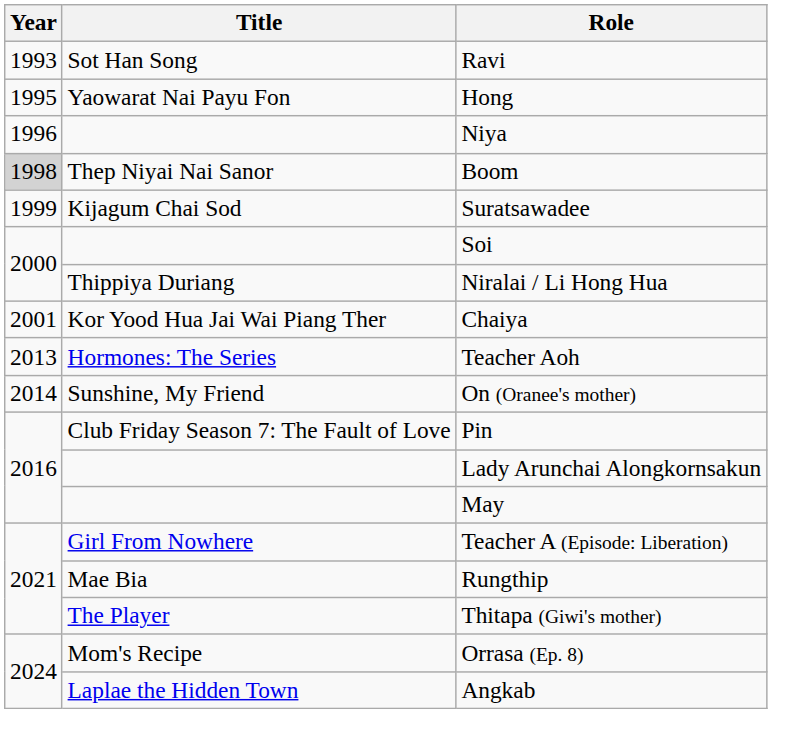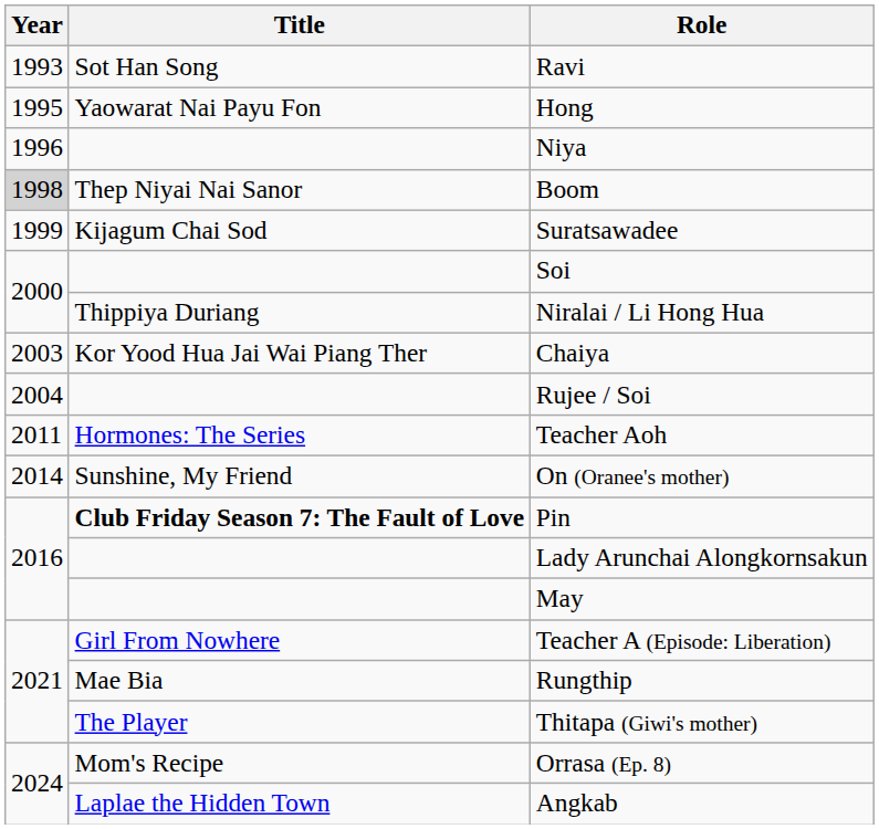Chaiya | Year: 2001 -> 2003
+ row: 2004 | Rujee / Soi
Teacher Aoh | Year: 2013 -> 2011
Pin | Title: normal -> bold
